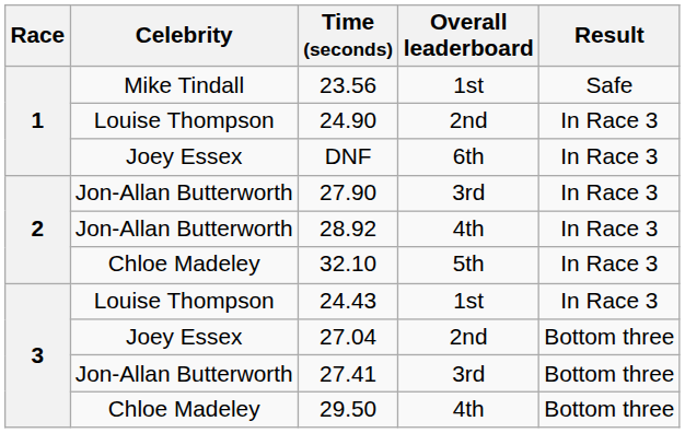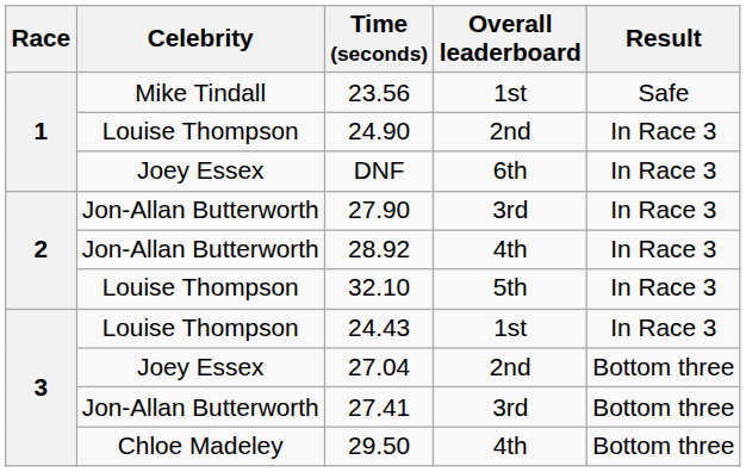32.10 | Celebrity: Chloe Madeley -> Louise Thompson
